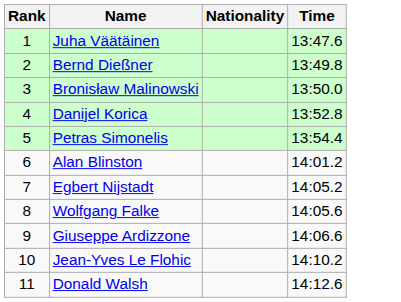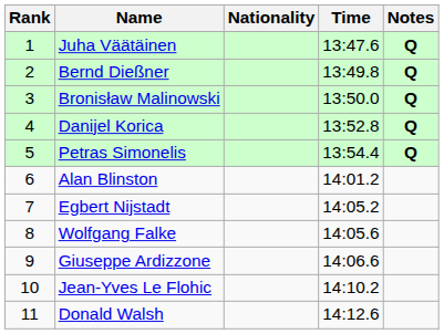+ column: Notes | Q | Q | Q | Q | Q
